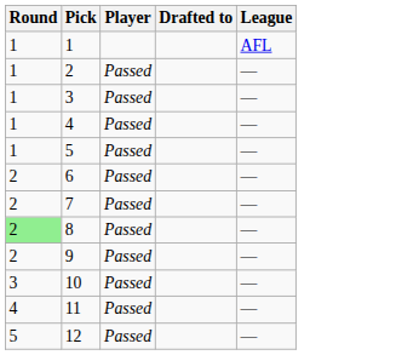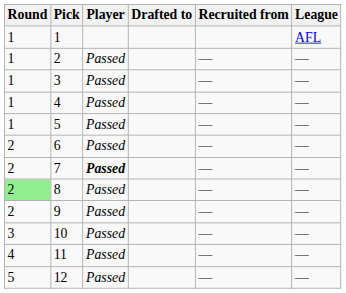+ column: Recruited from | — | — | — | — | — | — | — | — | — | — | —
7 | Player: normal -> bold
